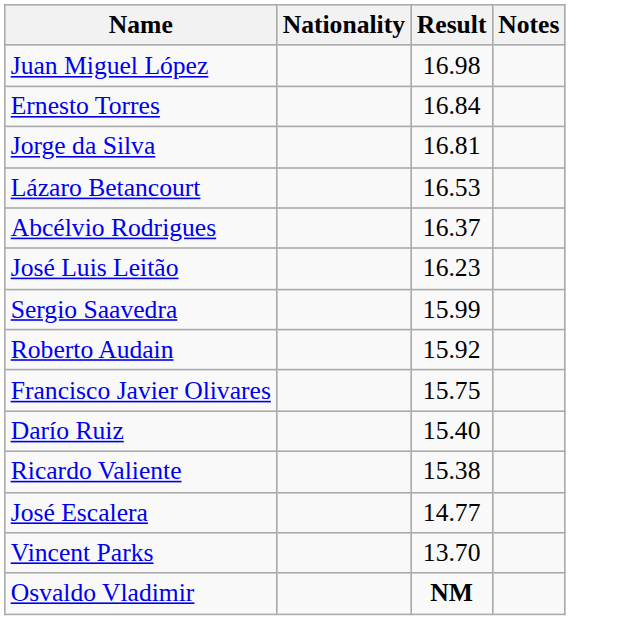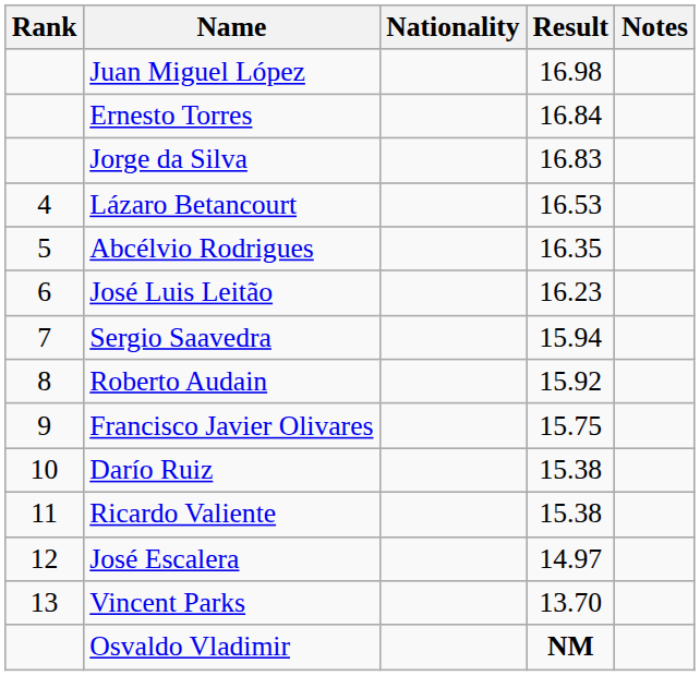+ column: Rank | 4 | 5 | 6 | 7 | 8 | 9 | 10 | 11 | 12 | 13
Jorge da Silva | Result: 16.81 -> 16.83
Abcélvio Rodrigues | Result: 16.37 -> 16.35
Sergio Saavedra | Result: 15.99 -> 15.94
Darío Ruiz | Result: 15.40 -> 15.38
José Escalera | Result: 14.77 -> 14.97
